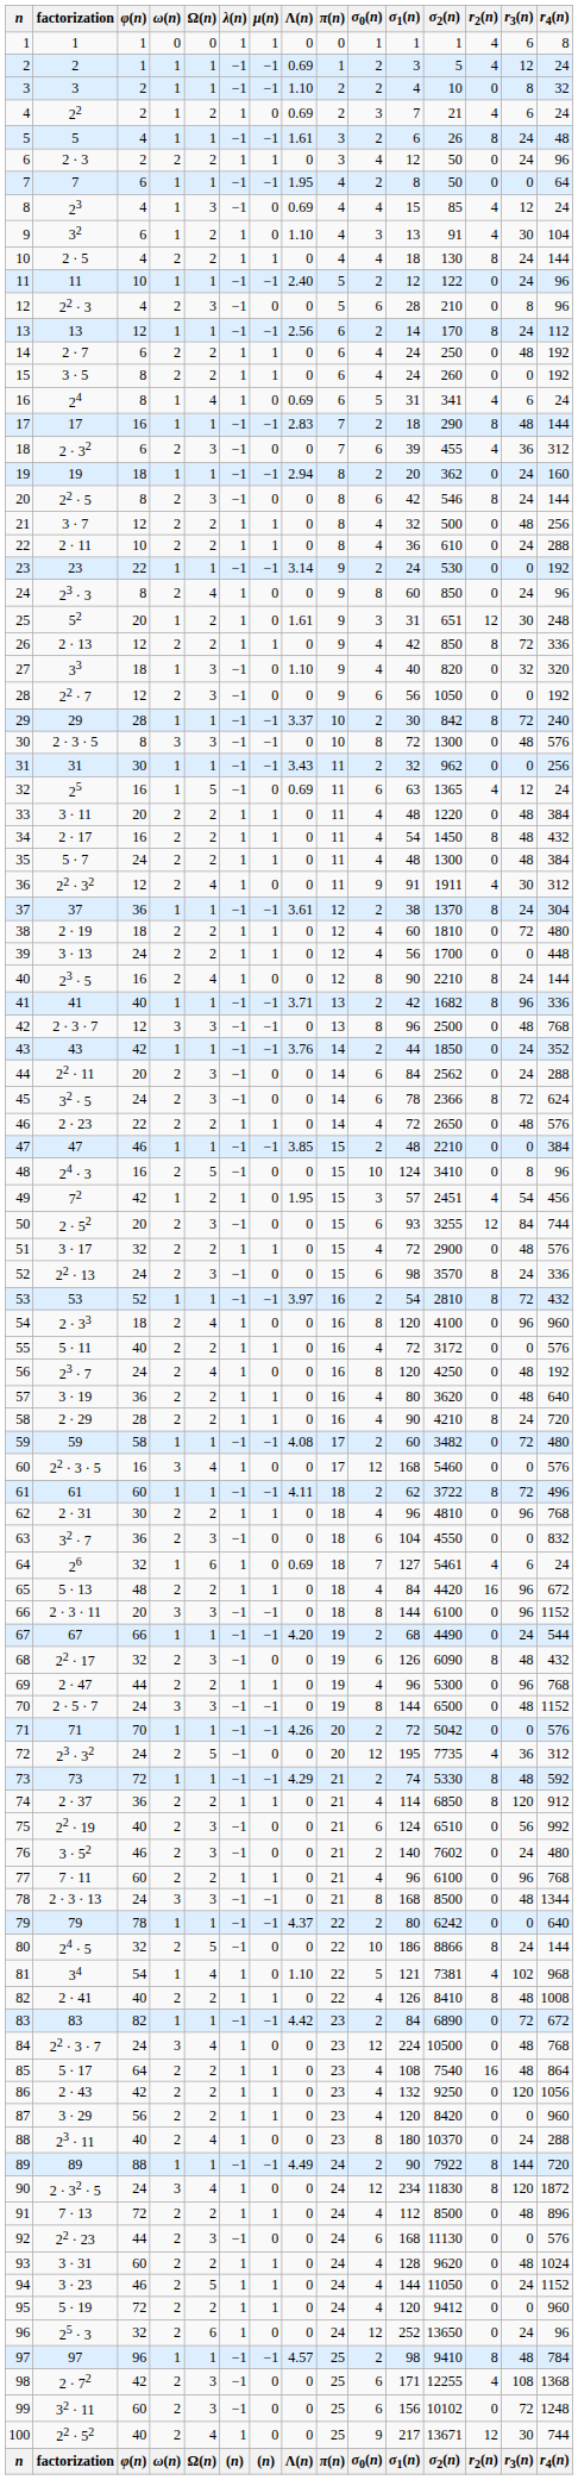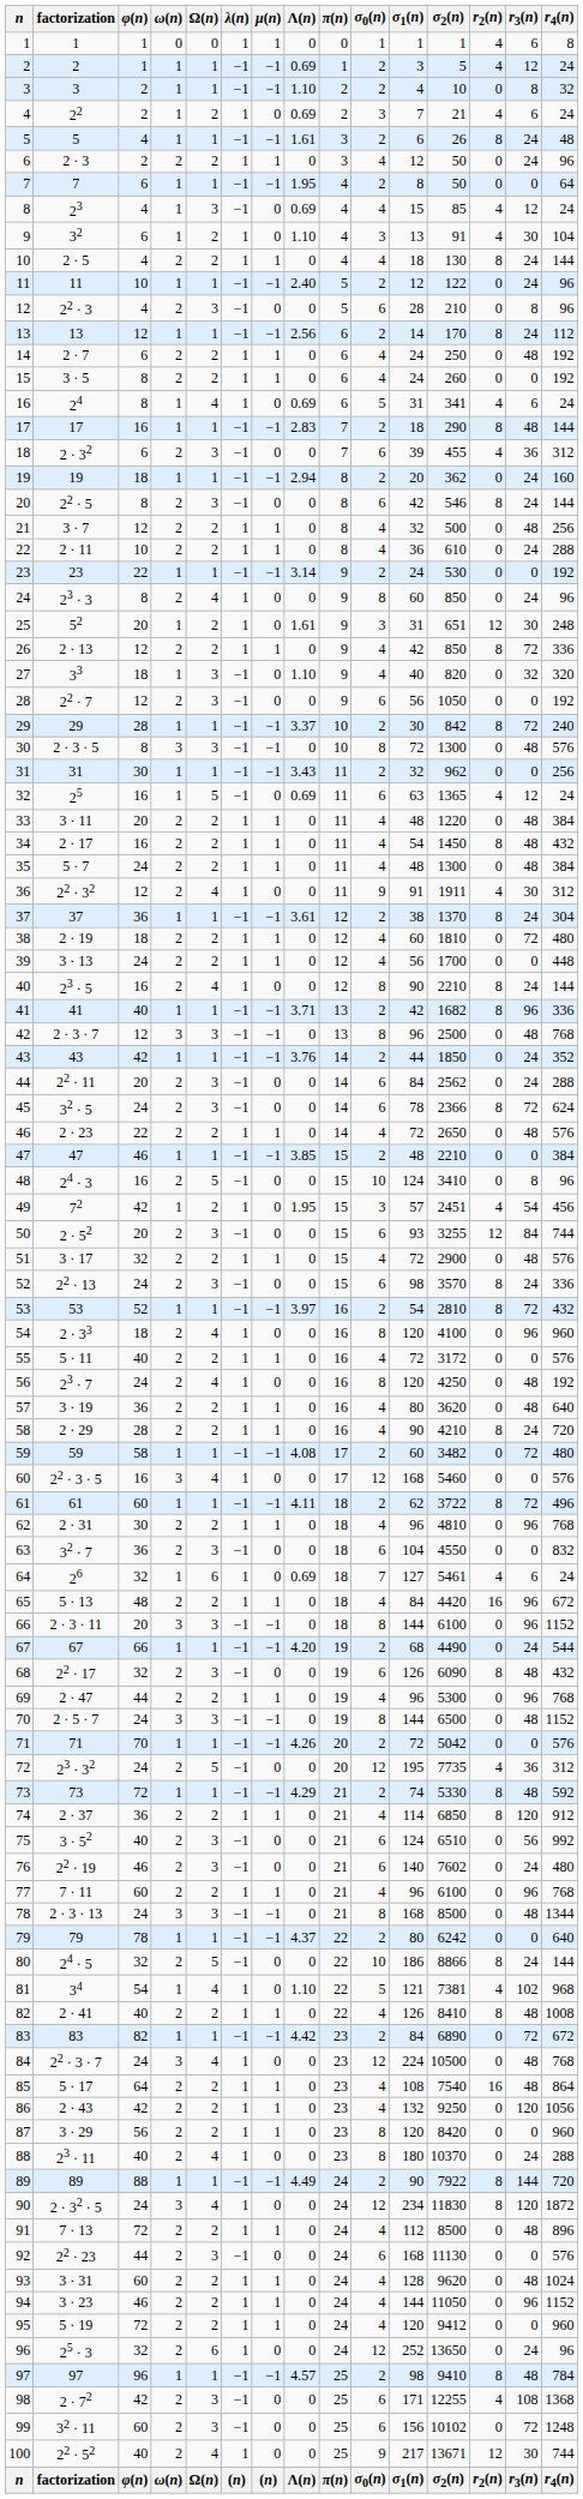75 | factorization: 22 · 19 -> 3 · 52
76 | factorization: 3 · 52 -> 22 · 19
76 | σ0(n): 2 -> 6
87 | σ0(n): 4 -> 8
94 | Ω(n): 5 -> 2
94 | r3(n): 24 -> 96
